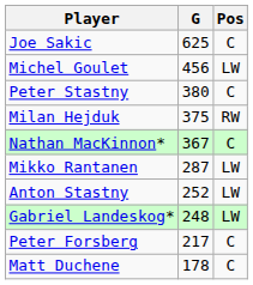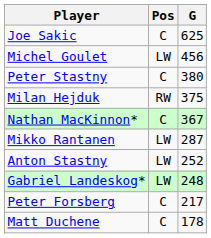columns swapped: Pos <-> G
